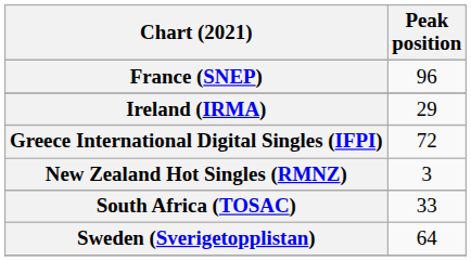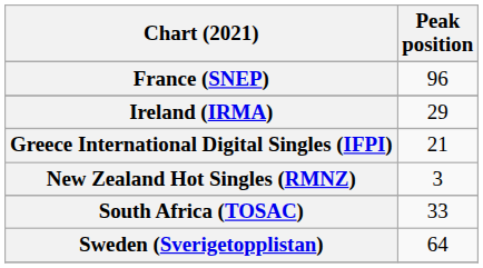Greece International Digital Singles (IFPI) | Peak position: 72 -> 21
